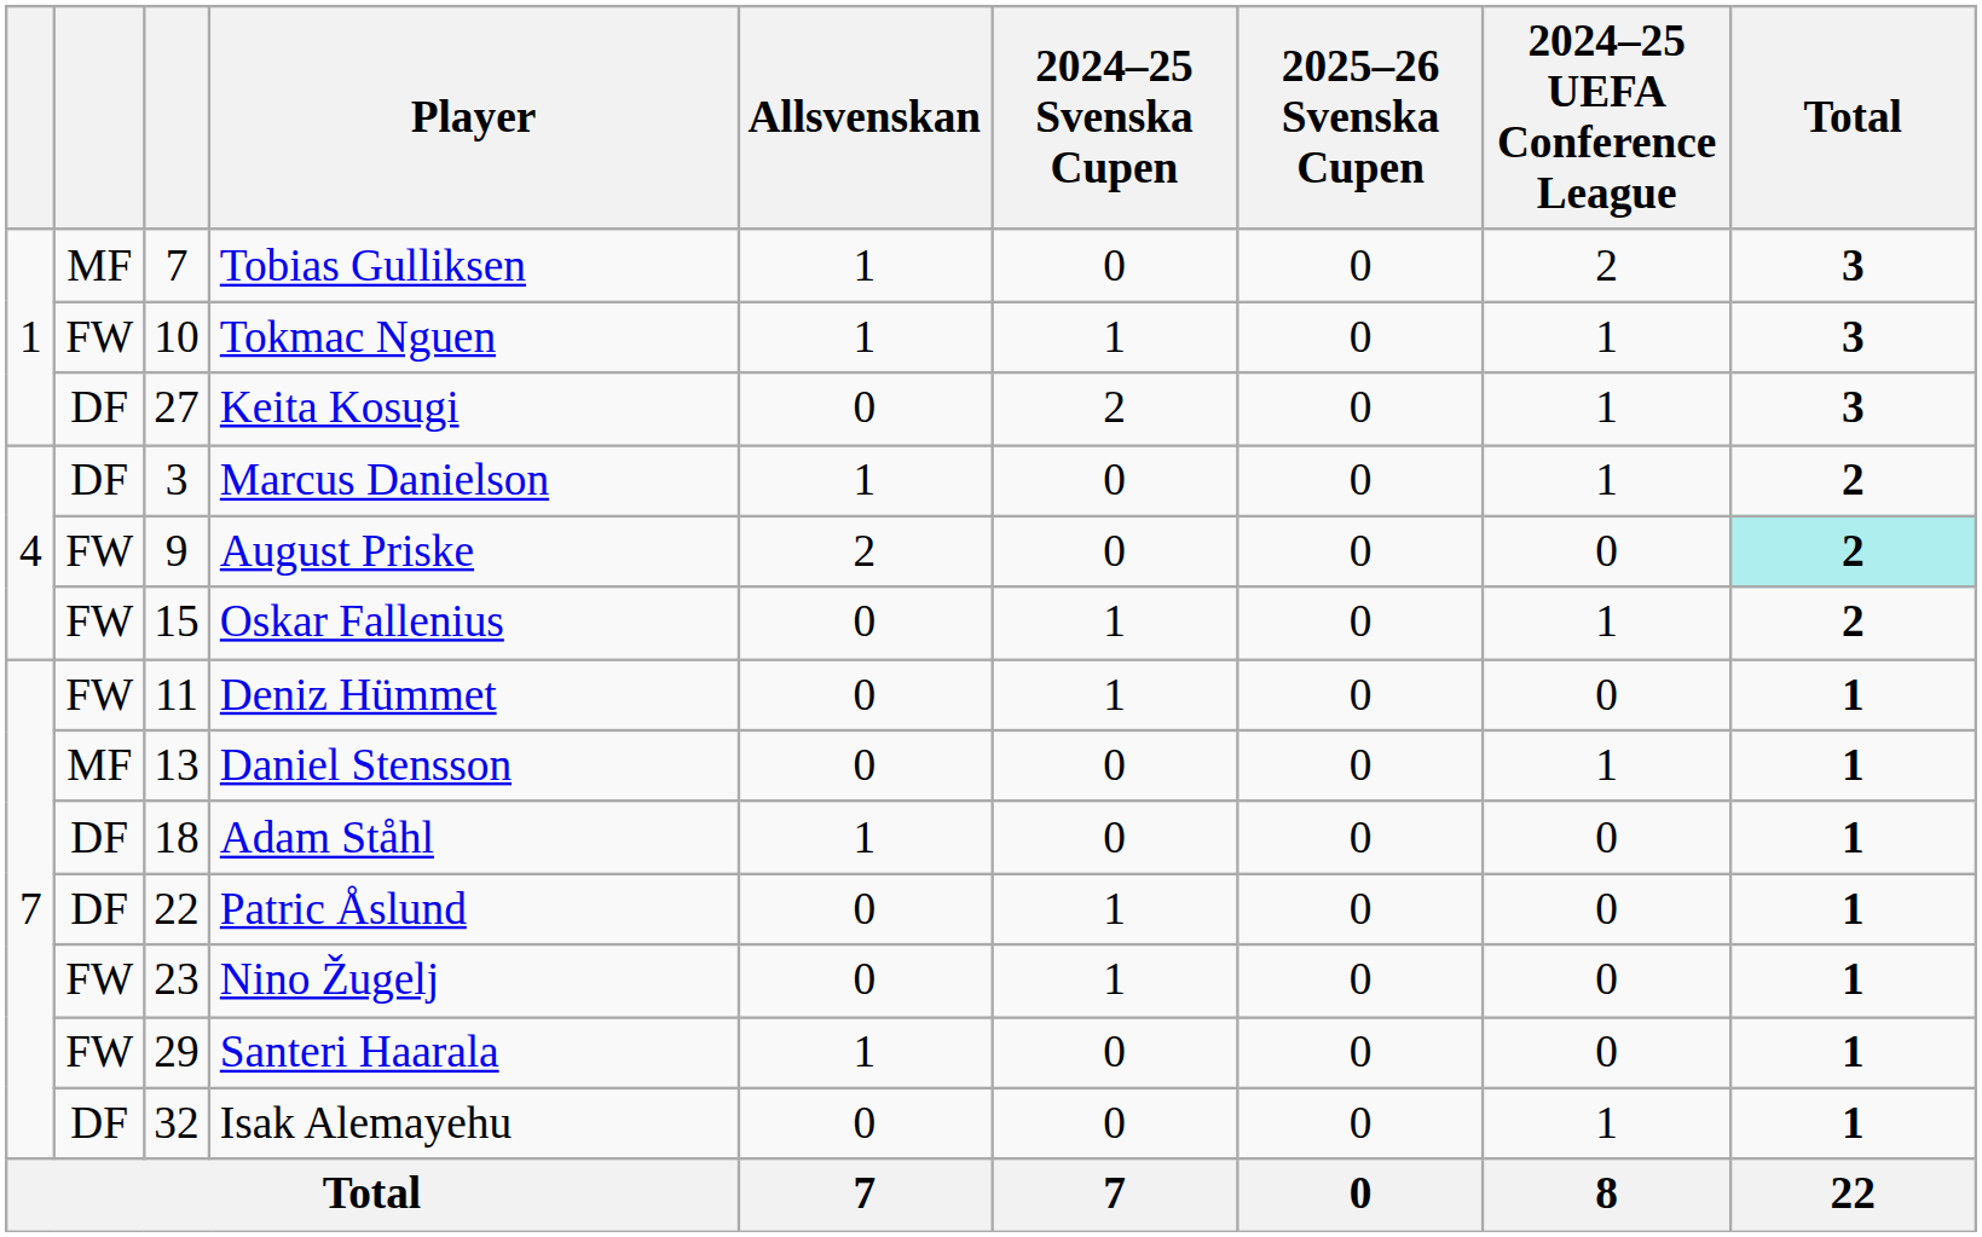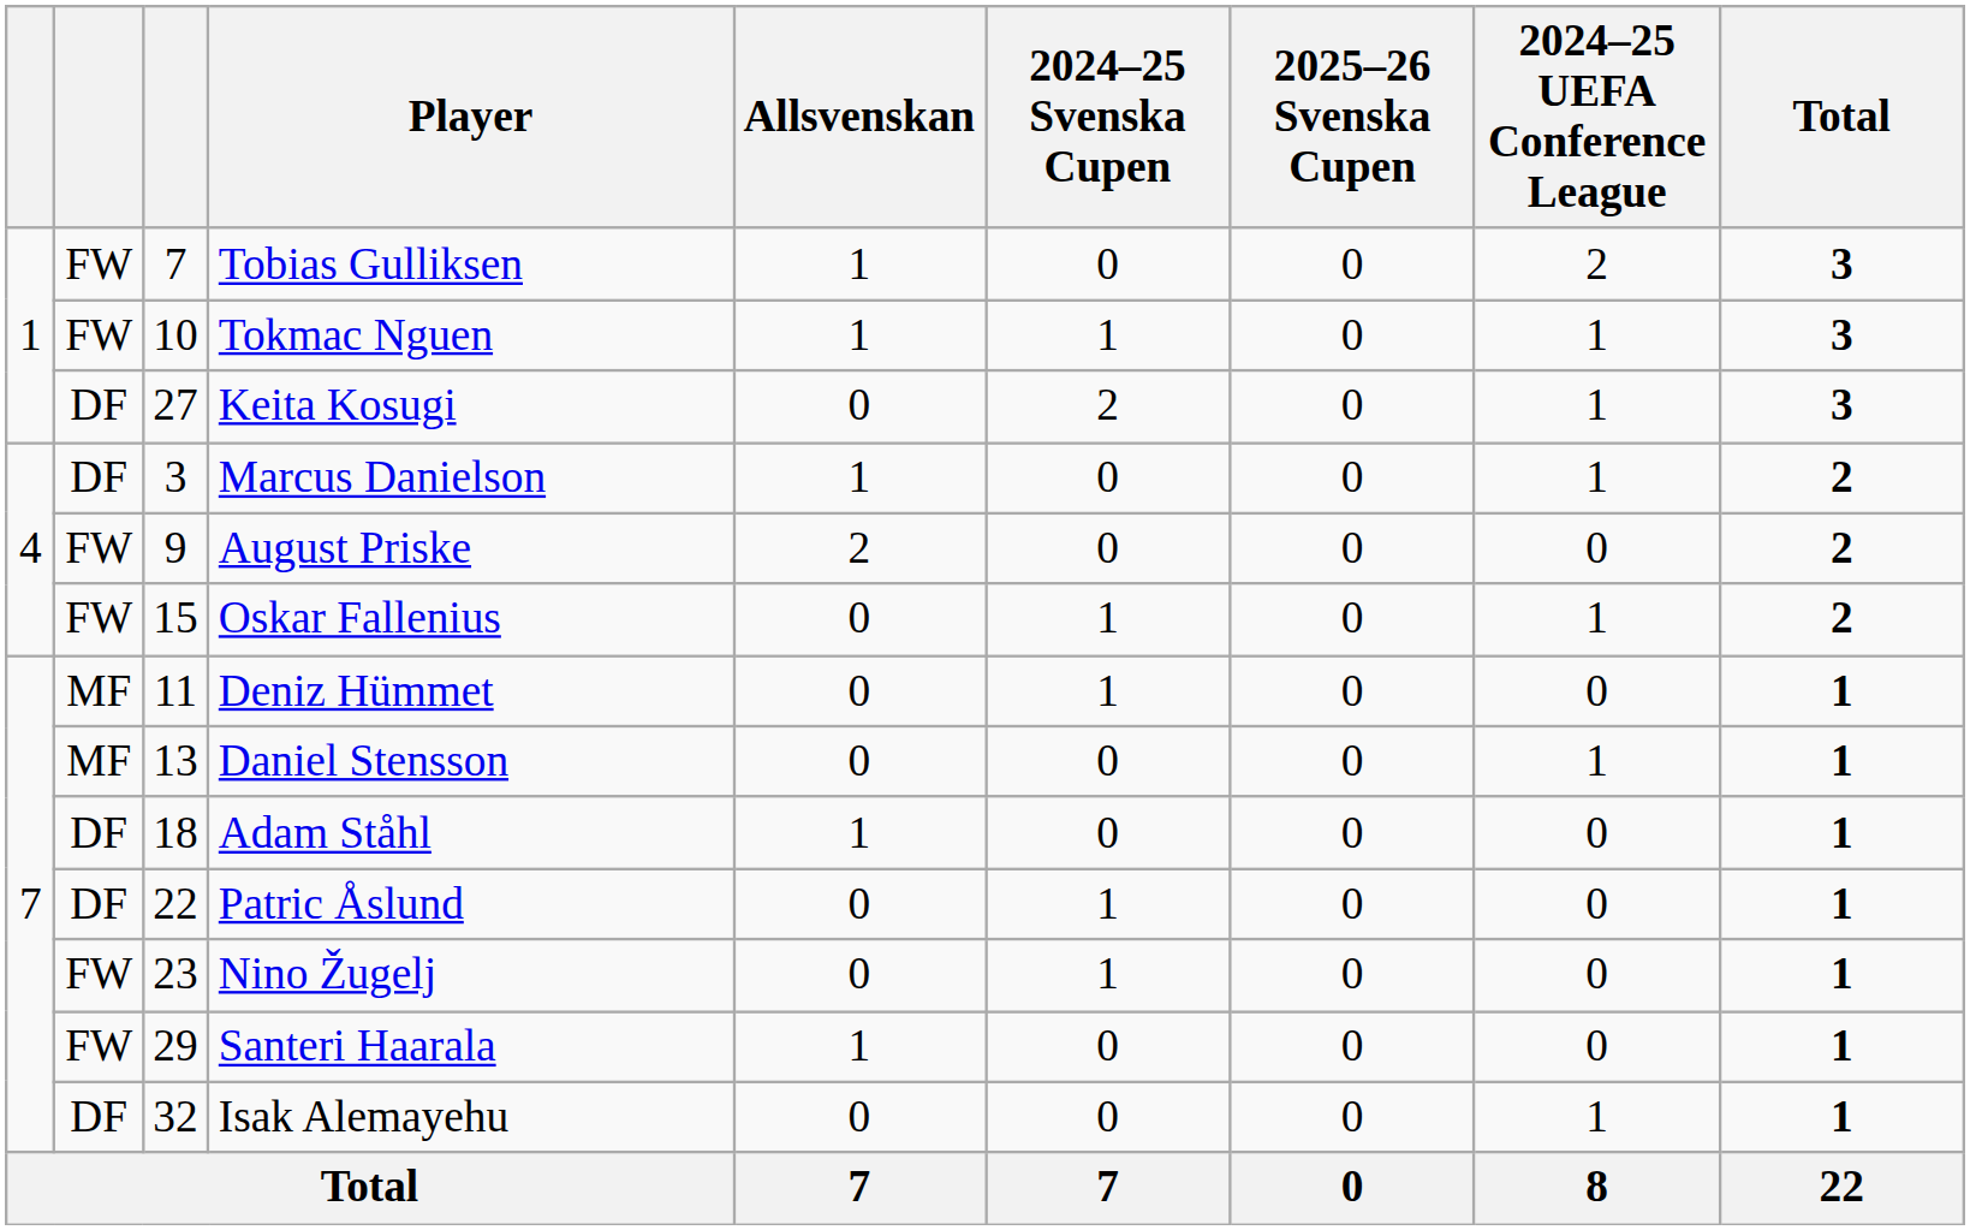Tobias Gulliksen | column 2: MF -> FW
August Priske | Total: paleturquoise background -> no background
Deniz Hümmet | column 2: FW -> MF
